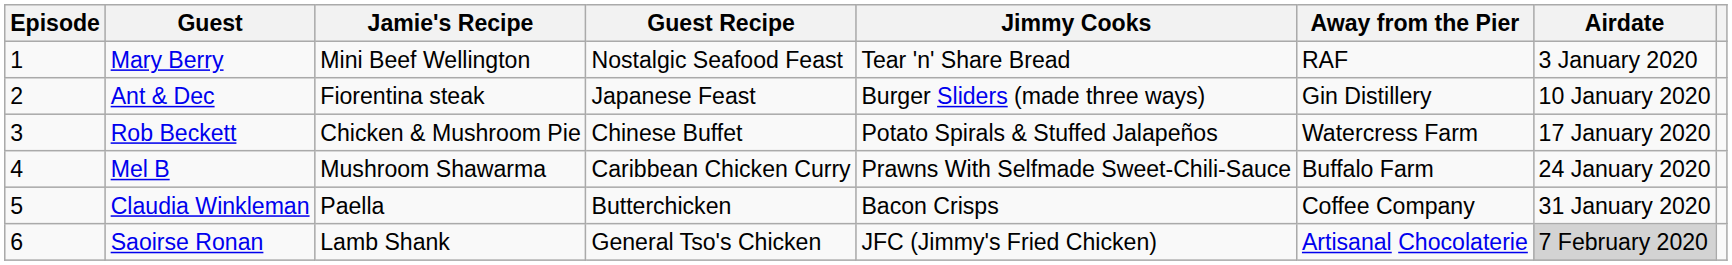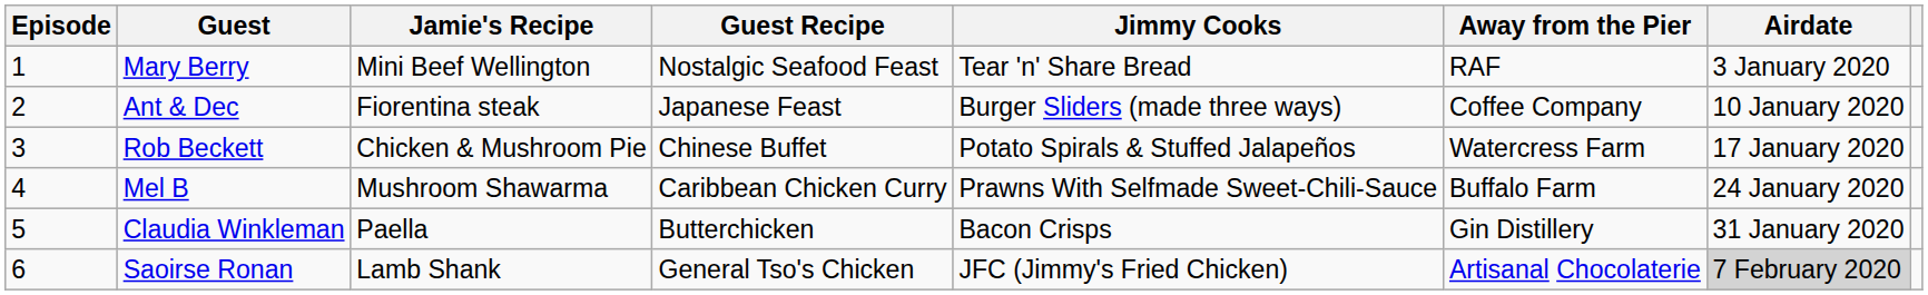Ant & Dec | Away from the Pier: Gin Distillery -> Coffee Company
Claudia Winkleman | Away from the Pier: Coffee Company -> Gin Distillery
